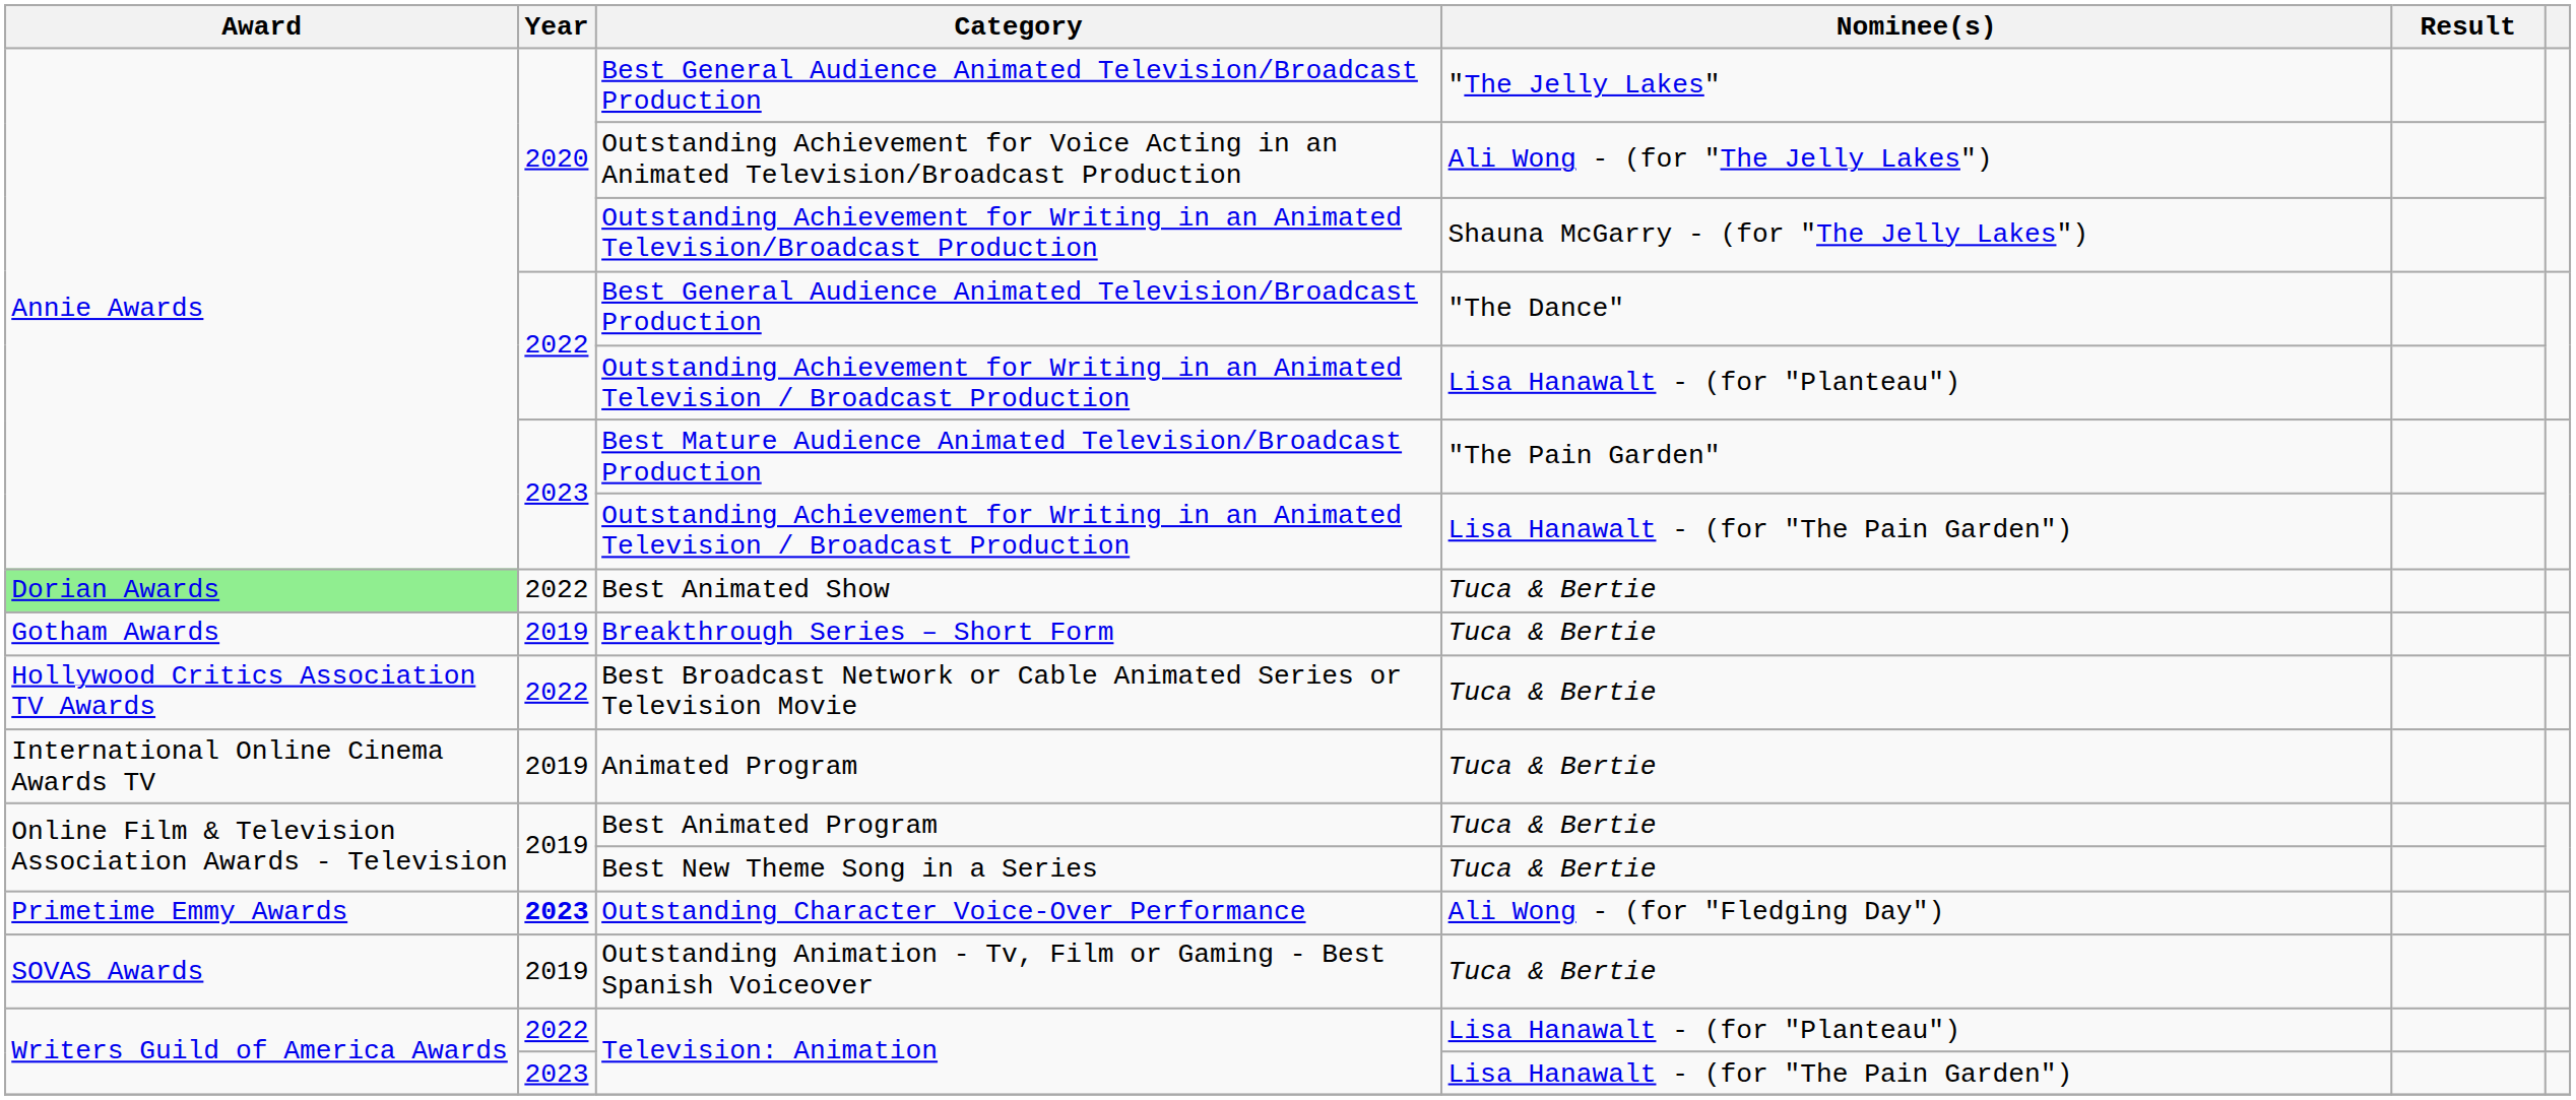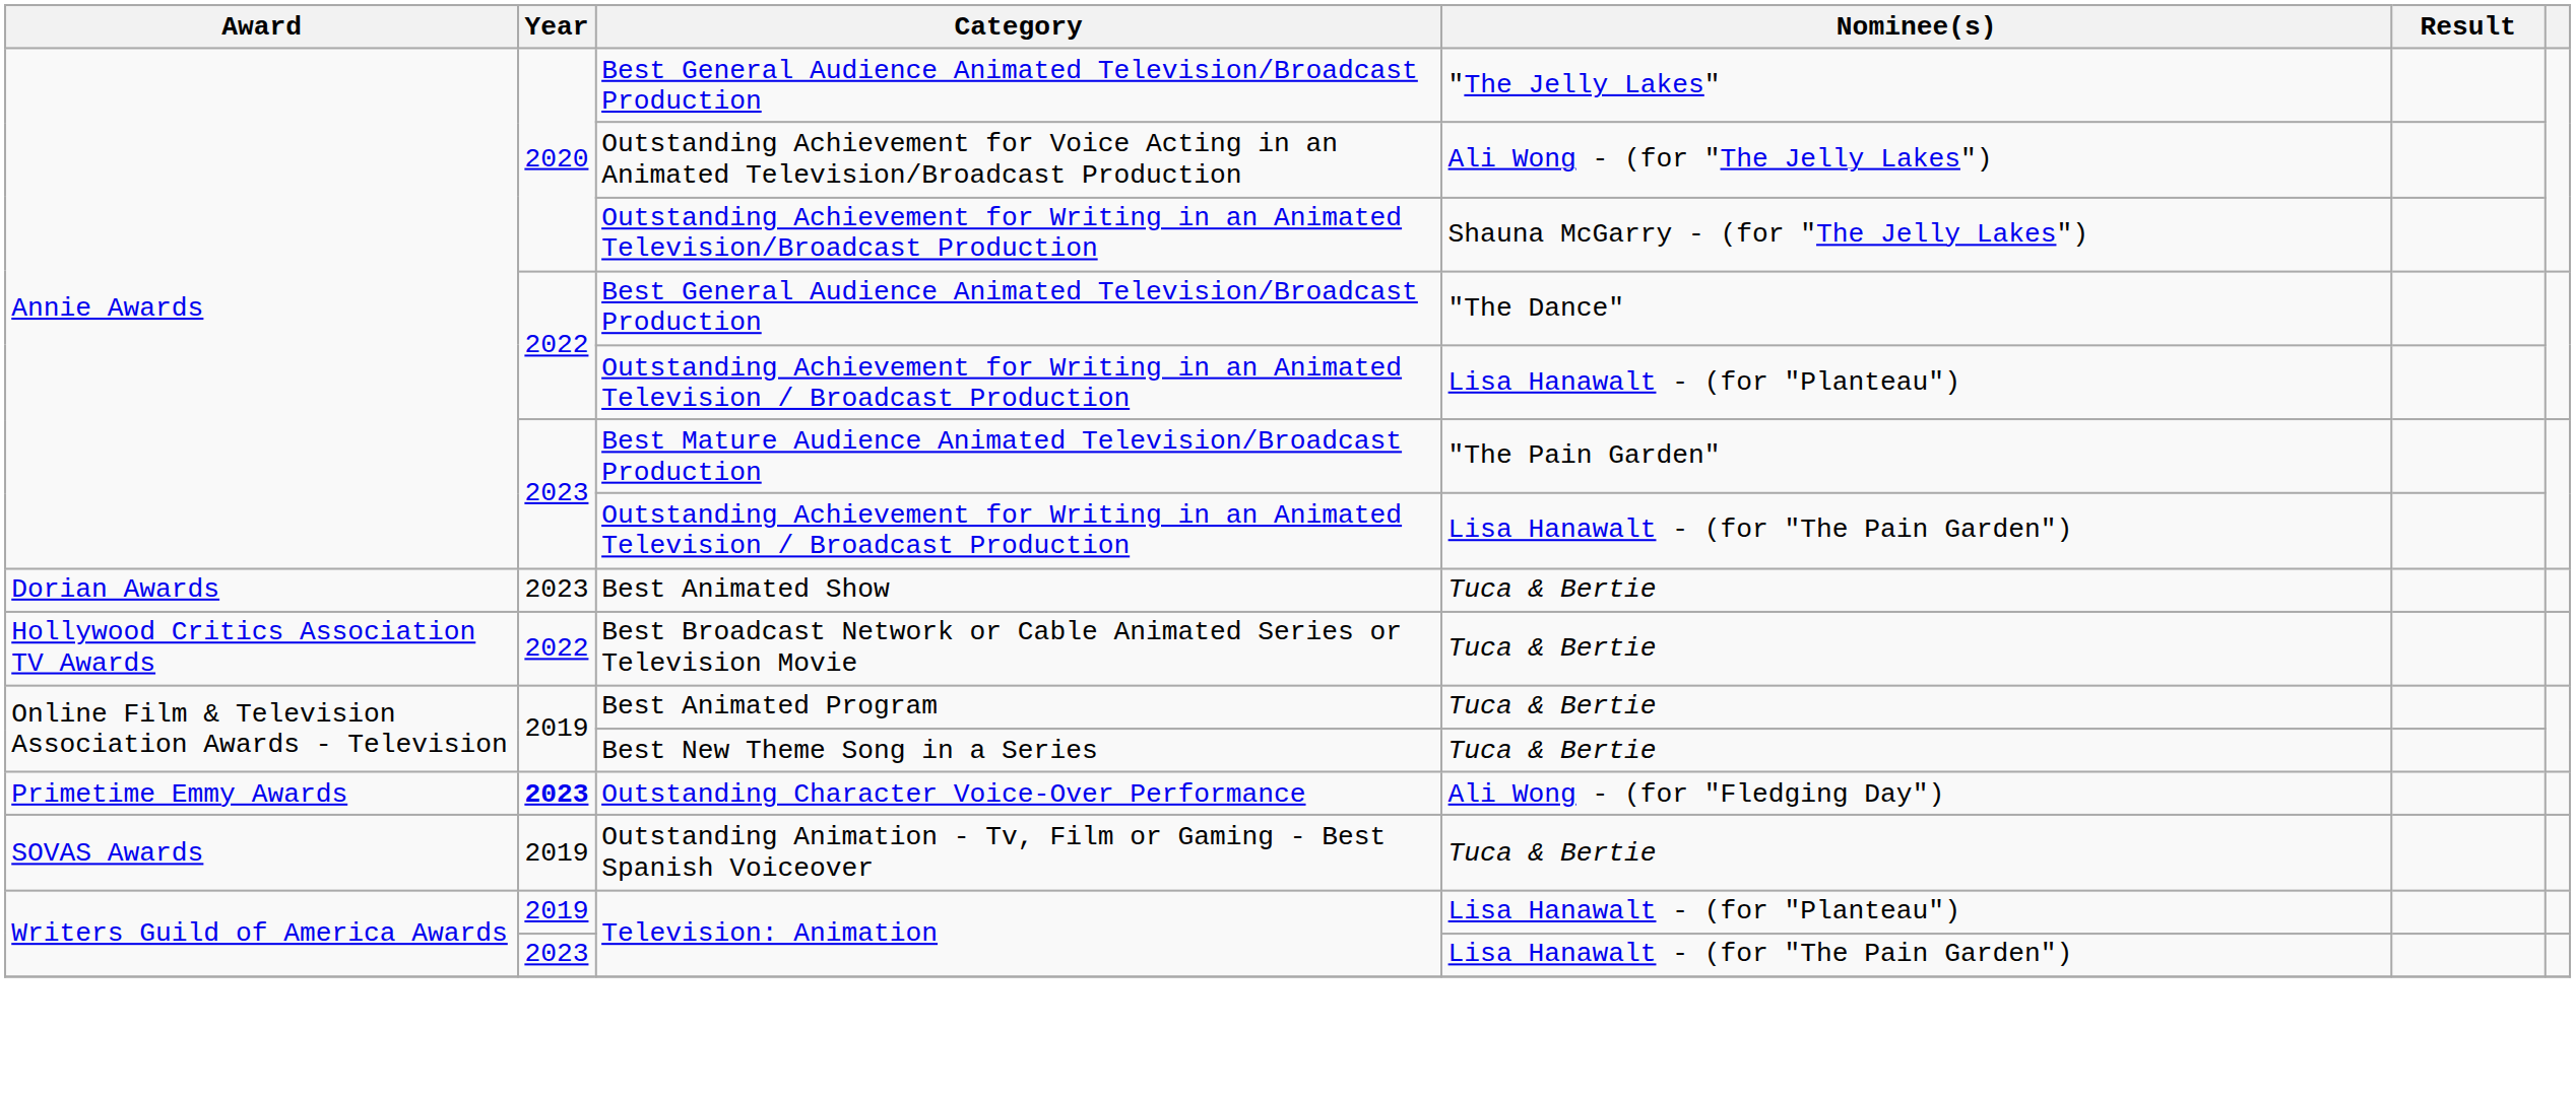Best Animated Show | Award: lightgreen background -> no background
Best Animated Show | Year: 2022 -> 2023
- row: Gotham Awards | 2019 | Breakthrough Series – Short Form | Tuca & Bertie
- row: International Online Cinema Awards TV | 2019 | Animated Program | Tuca & Bertie
Television: Animation / Lisa Hanawalt - (for "Planteau") | Year: 2022 -> 2019
